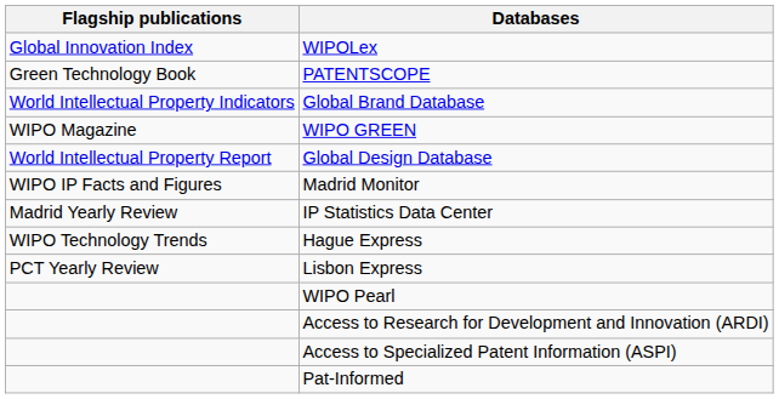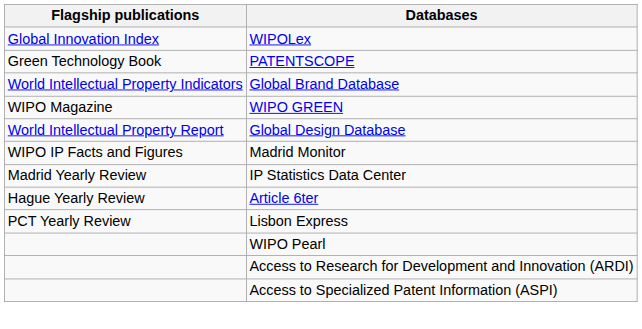+ row: Hague Yearly Review | Article 6ter
- row: WIPO Technology Trends | Hague Express
- row: Pat-Informed
